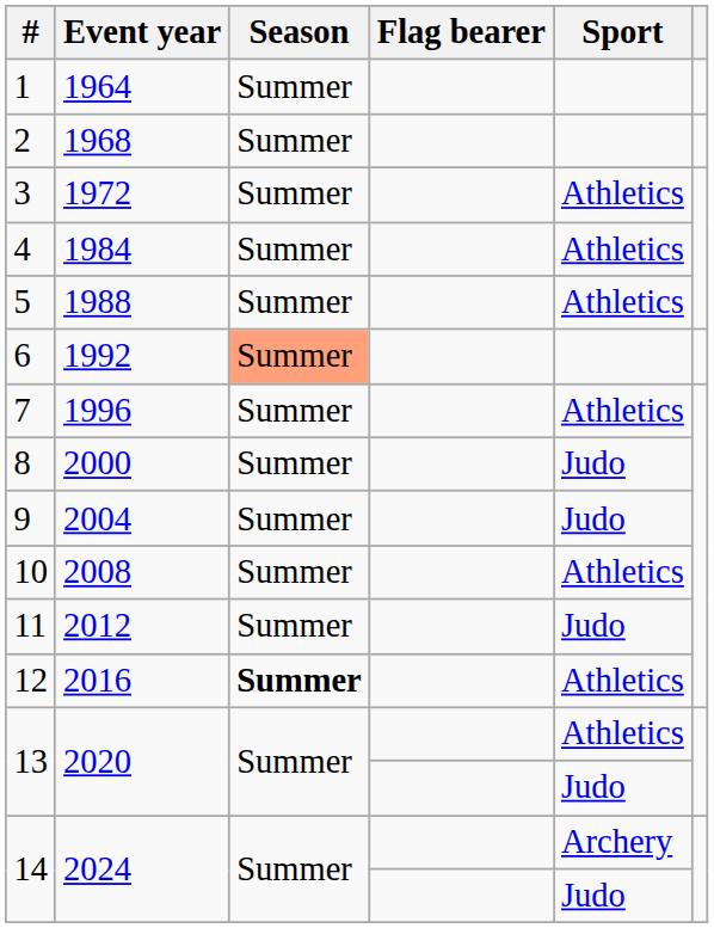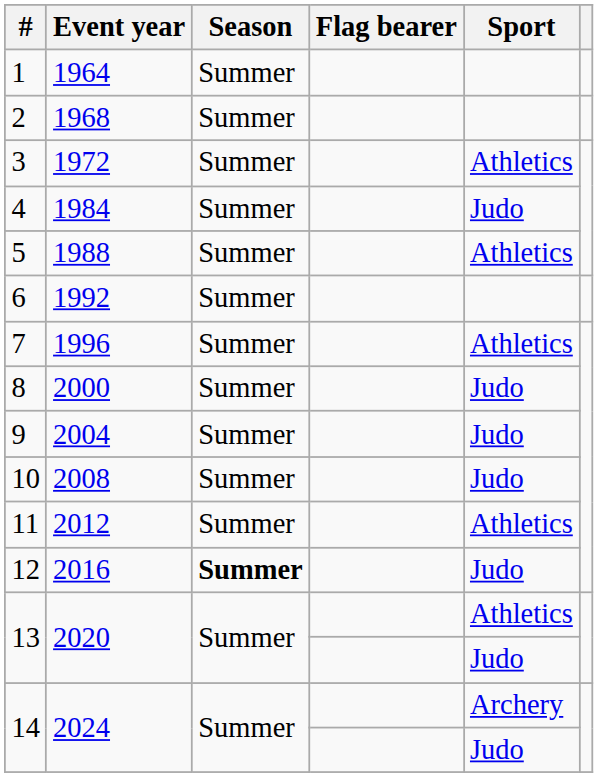4 | Sport: Athletics -> Judo
6 | Season: lightsalmon background -> no background
10 | Sport: Athletics -> Judo
11 | Sport: Judo -> Athletics
12 | Sport: Athletics -> Judo
